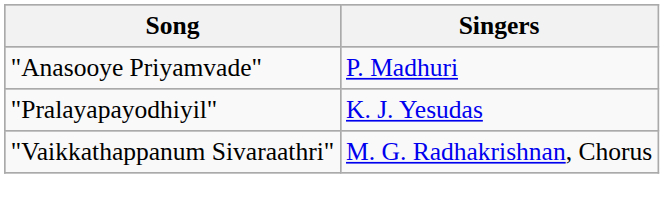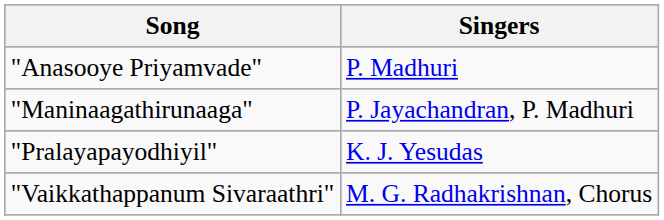+ row: "Maninaagathirunaaga" | P. Jayachandran, P. Madhuri
